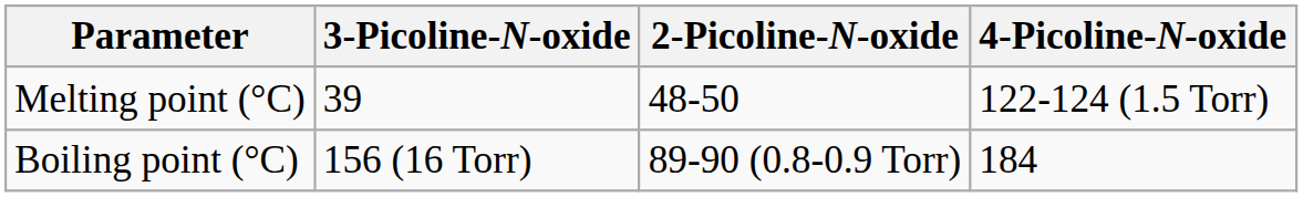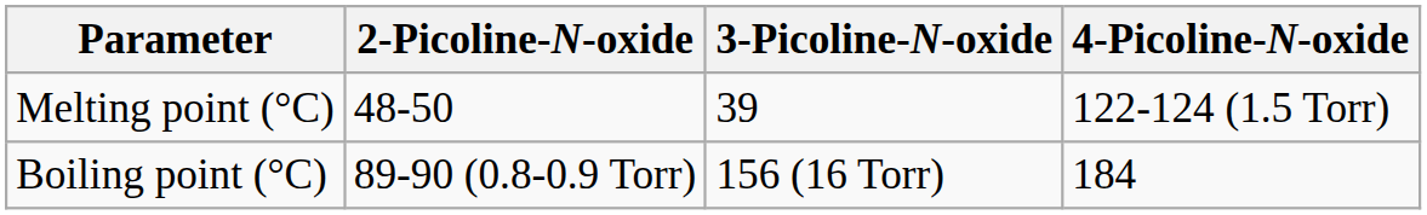columns swapped: 2-Picoline-N-oxide <-> 3-Picoline-N-oxide
